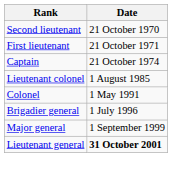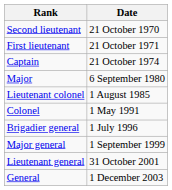+ row: Major | 6 September 1980
Lieutenant general | Date: bold -> normal
+ row: General | 1 December 2003
